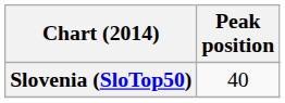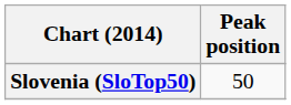Slovenia (SloTop50) | Peak position: 40 -> 50
